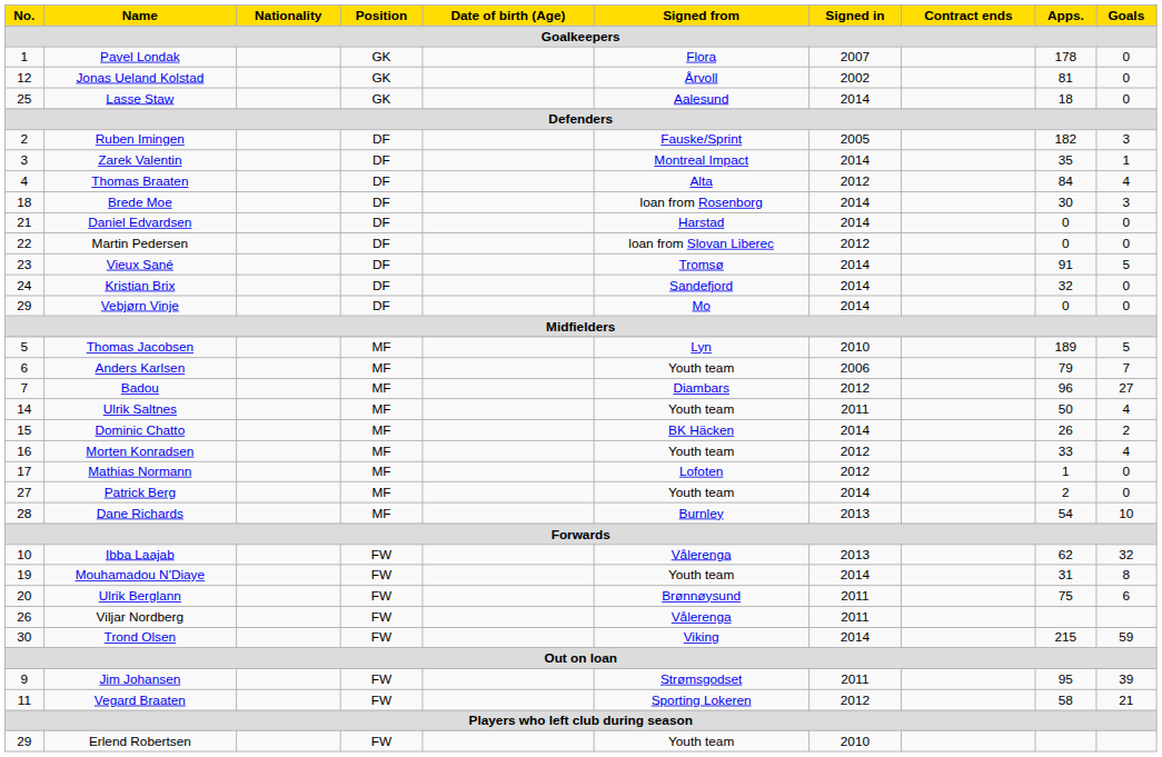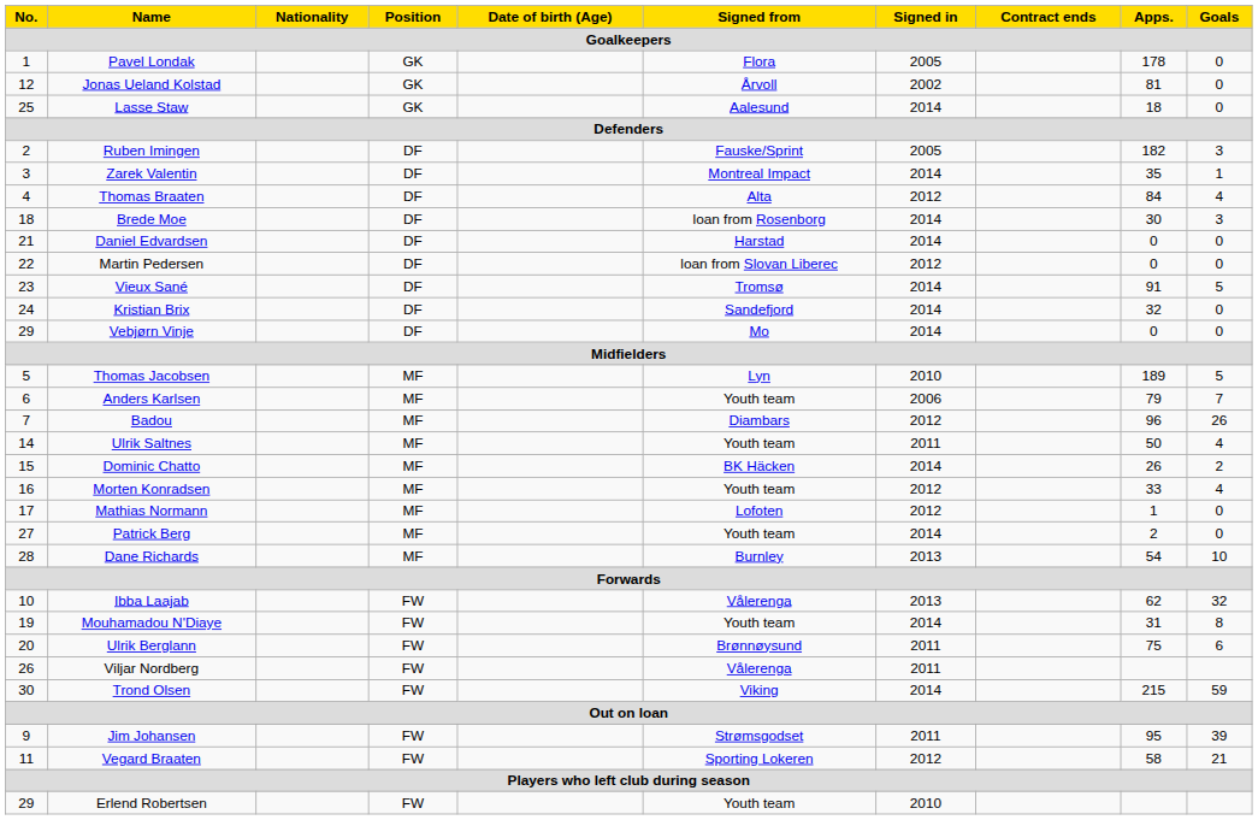Pavel Londak | Signed in: 2007 -> 2005
Badou | Goals: 27 -> 26
